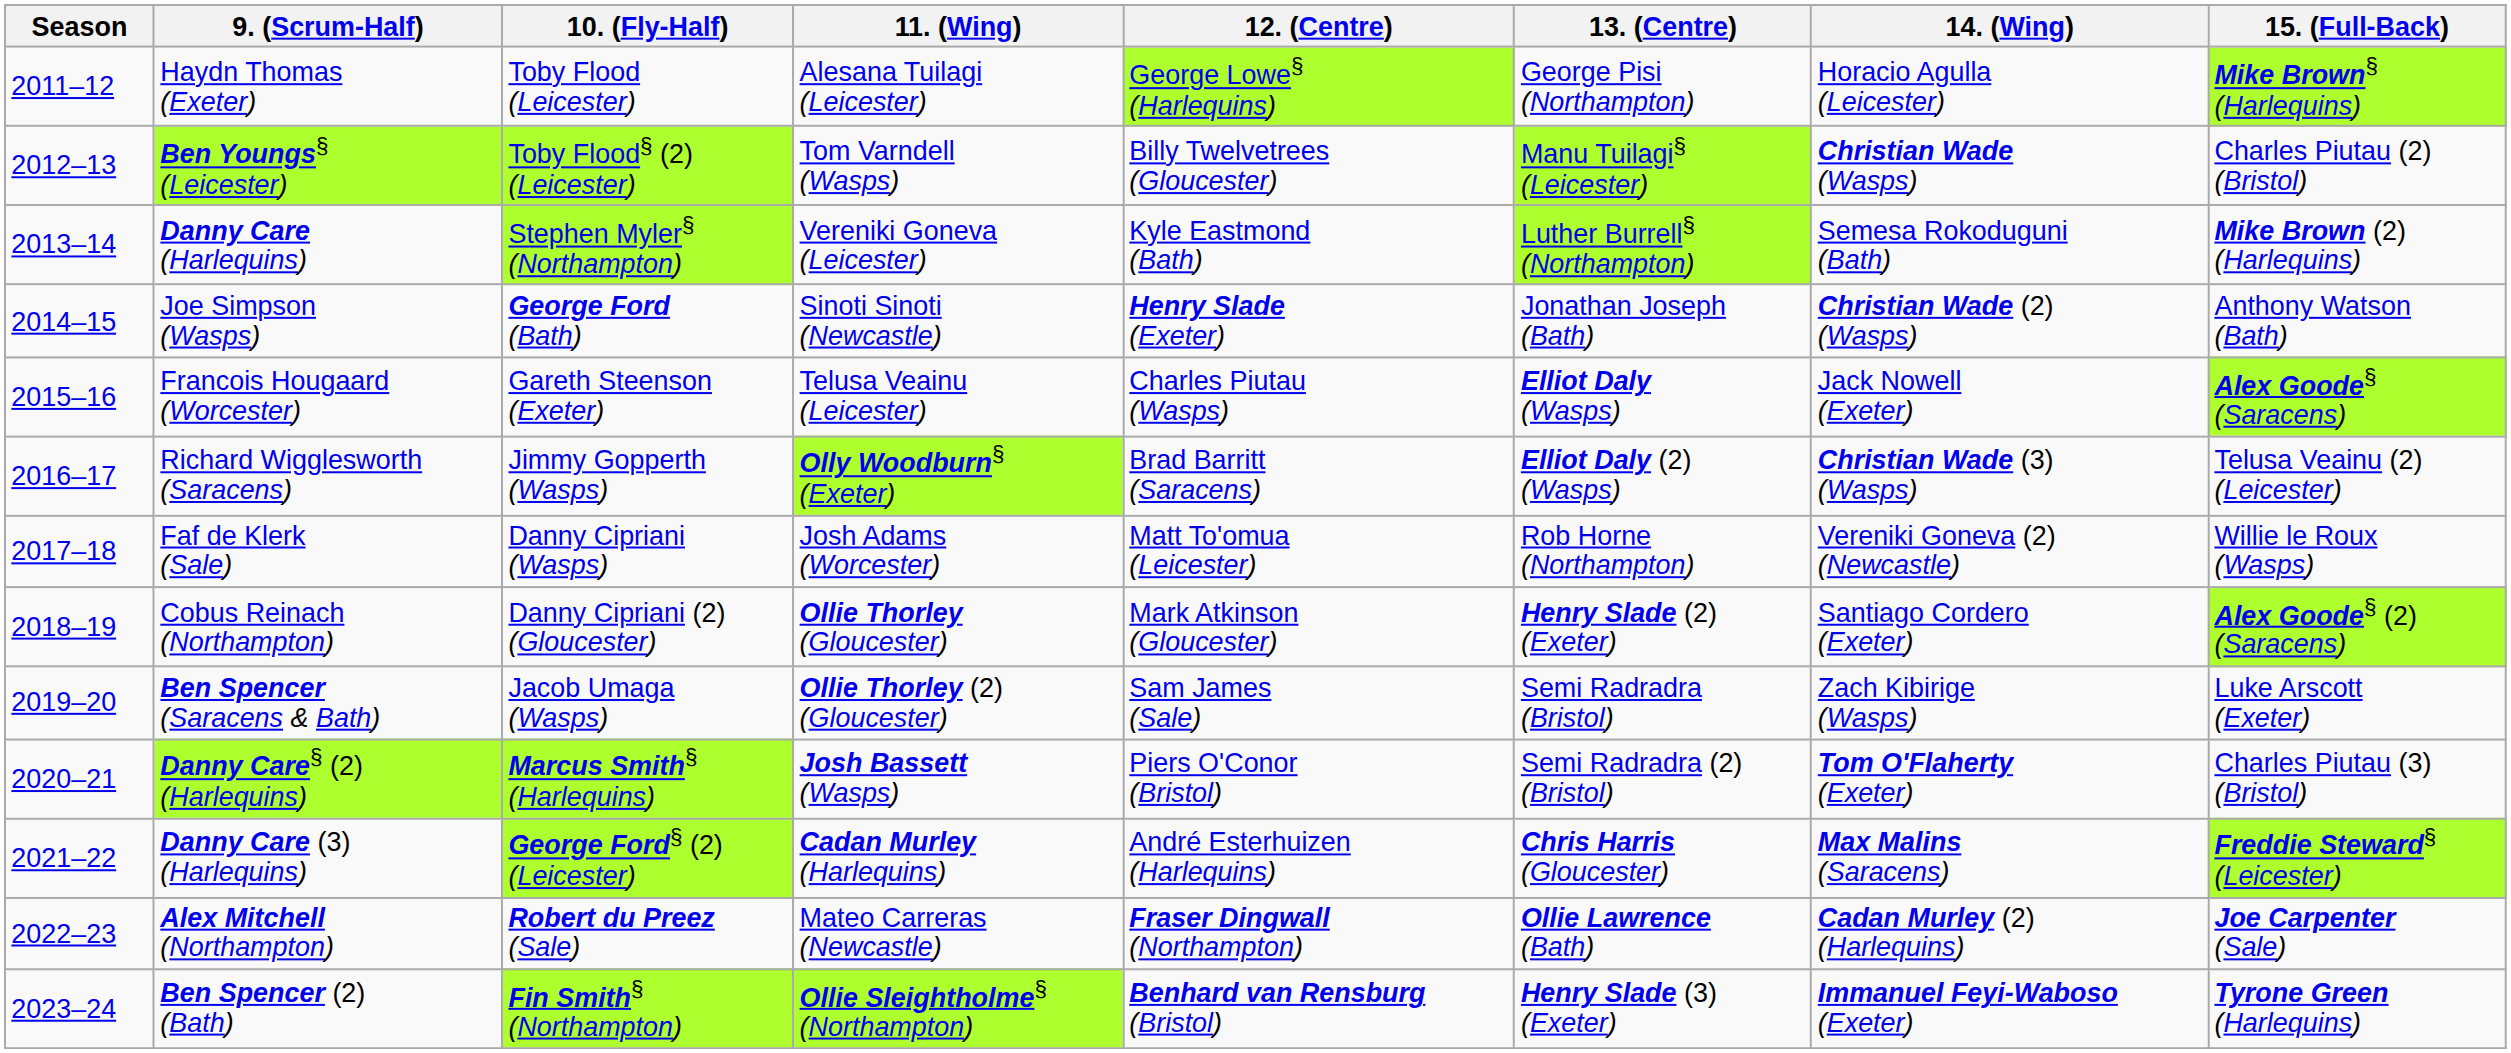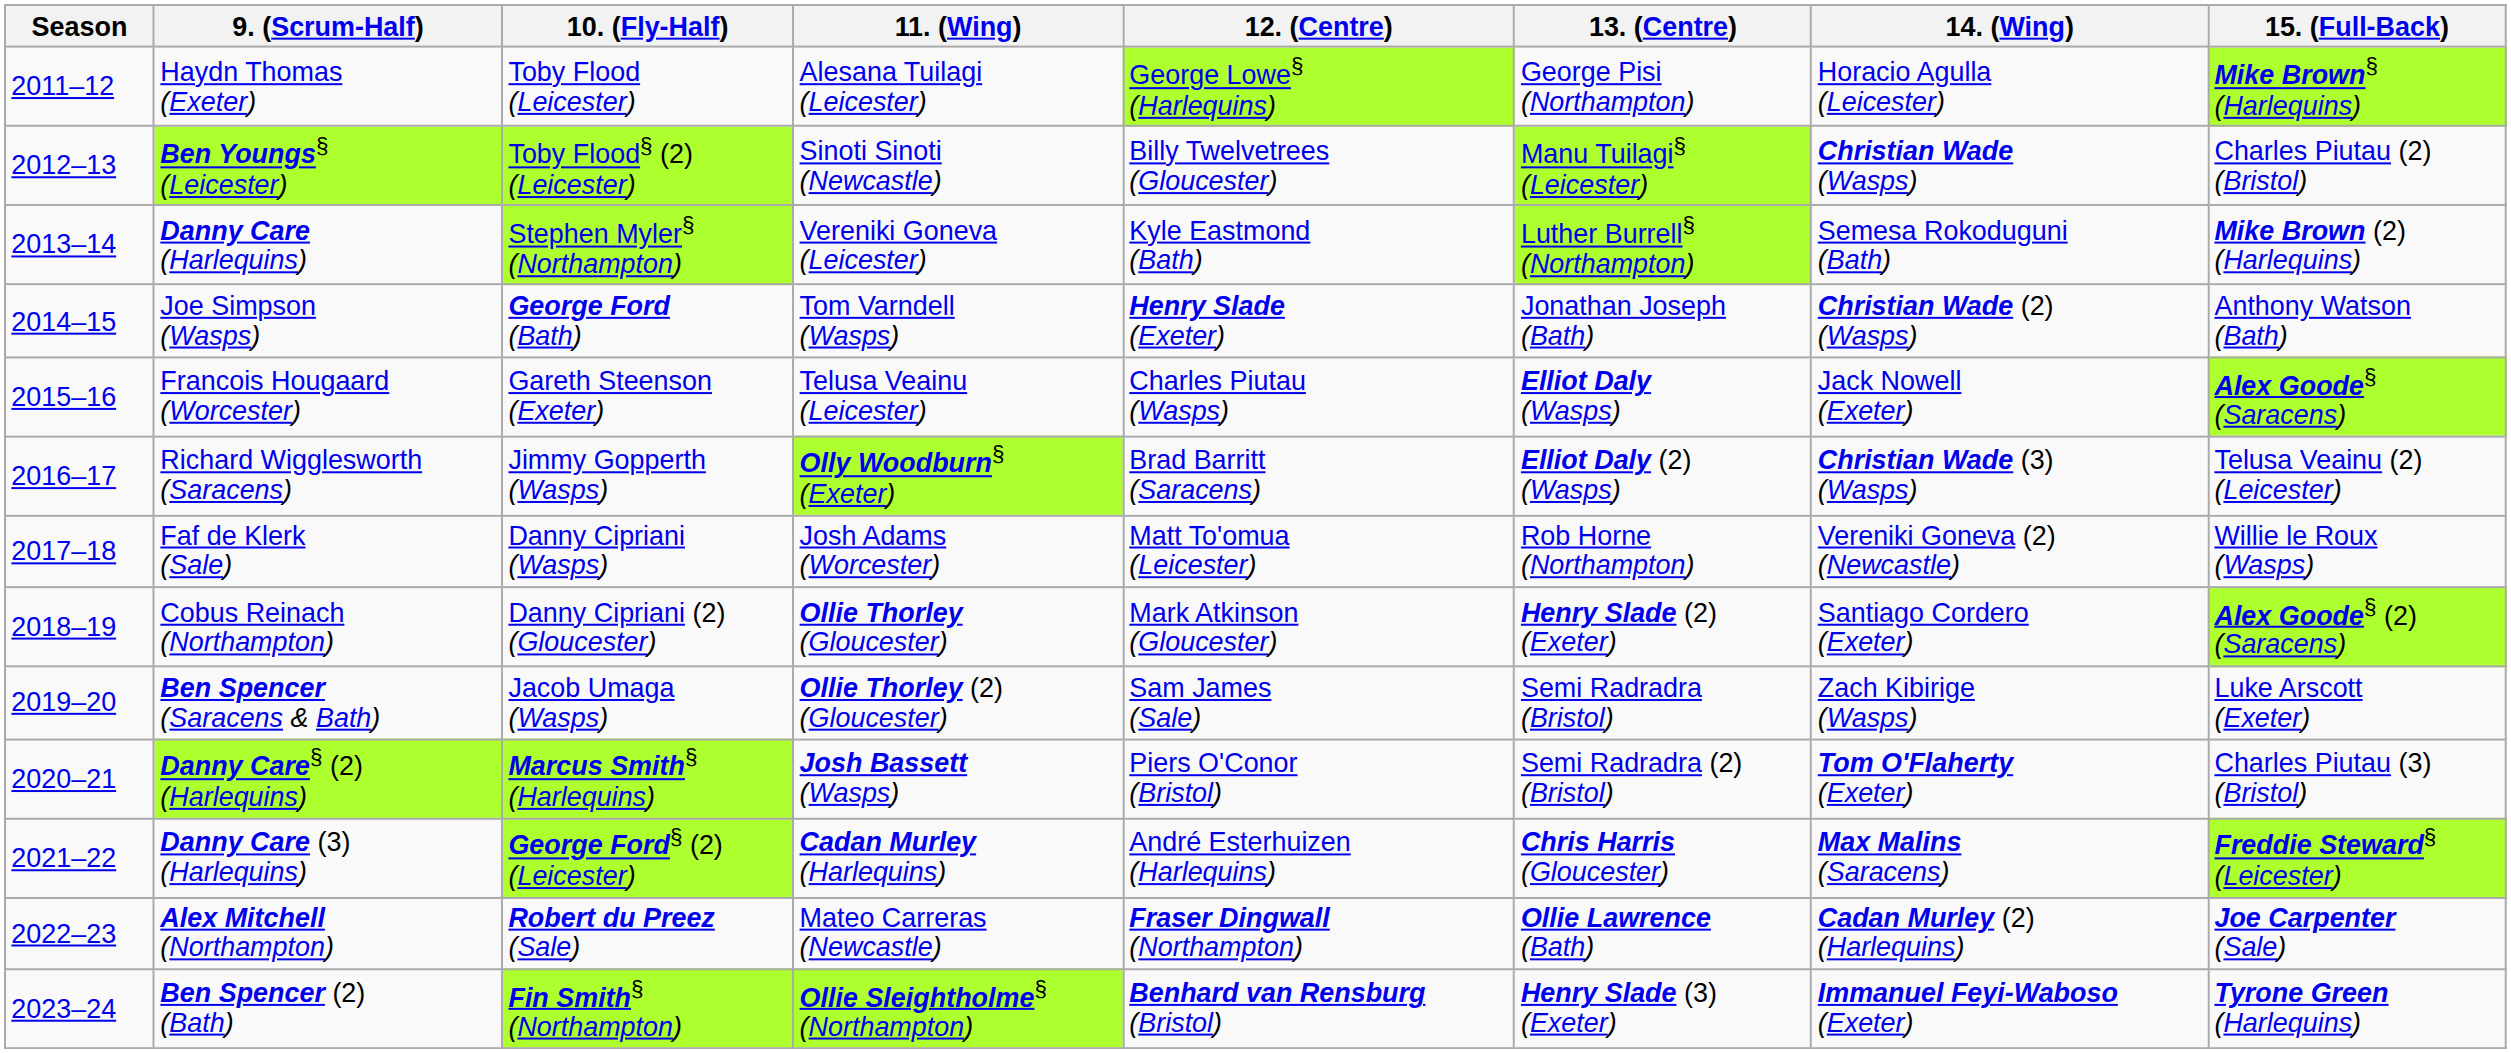Ben Youngs§ (Leicester) | 11. (Wing): Tom Varndell (Wasps) -> Sinoti Sinoti (Newcastle)
Joe Simpson (Wasps) | 11. (Wing): Sinoti Sinoti (Newcastle) -> Tom Varndell (Wasps)
